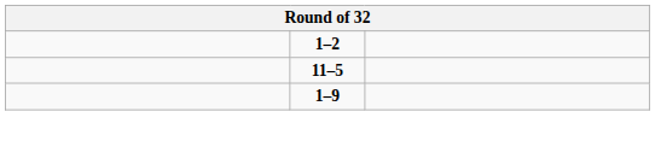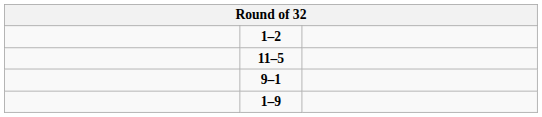+ row: 9–1
